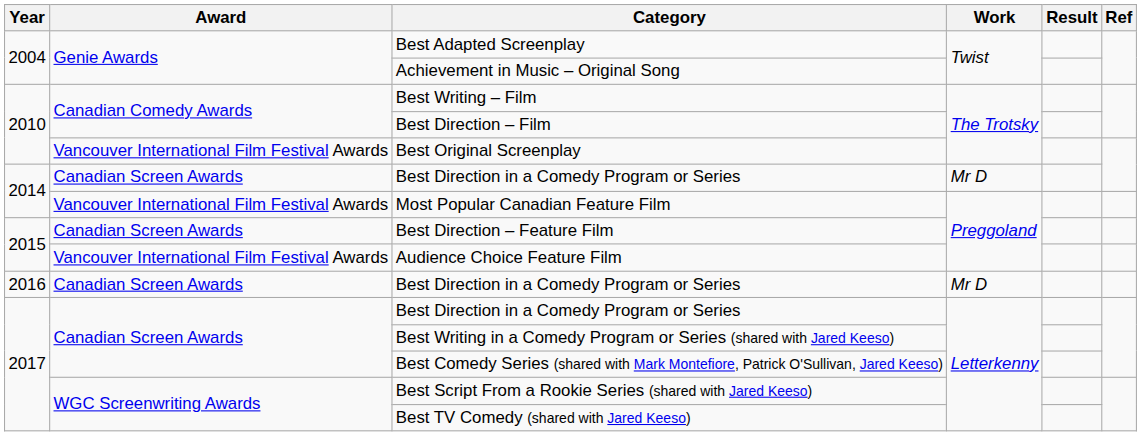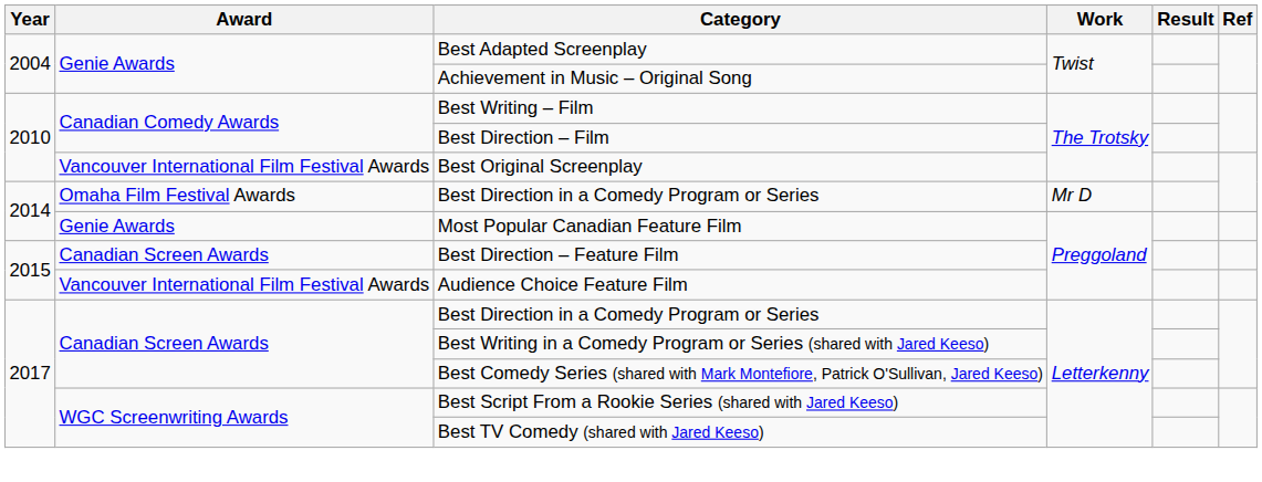2014 / Best Direction in a Comedy Program or Series | Award: Canadian Screen Awards -> Omaha Film Festival Awards
Most Popular Canadian Feature Film | Award: Vancouver International Film Festival Awards -> Genie Awards
- row: 2016 | Canadian Screen Awards | Best Direction in a Comedy Program or Series | Mr D
